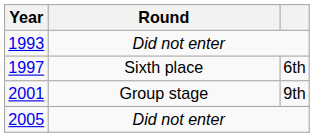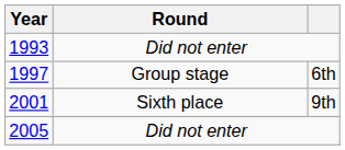1997 | Round: Sixth place -> Group stage
2001 | Round: Group stage -> Sixth place
